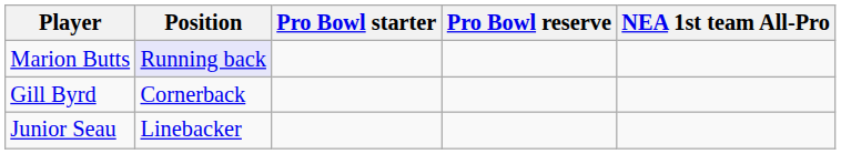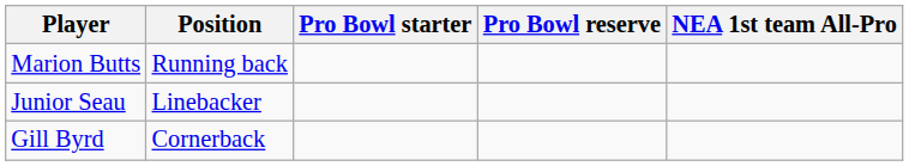Marion Butts | Position: lavender background -> no background
rows swapped: Gill Byrd <-> Junior Seau
